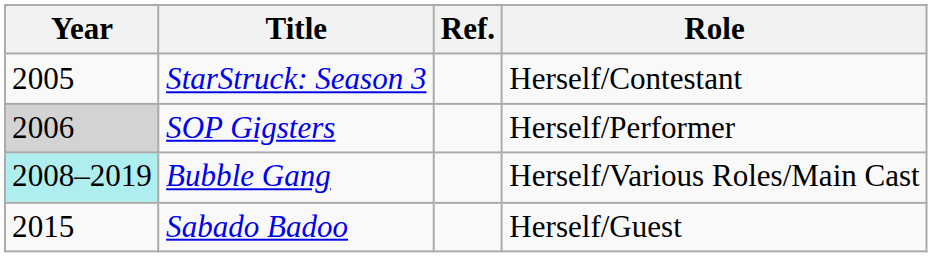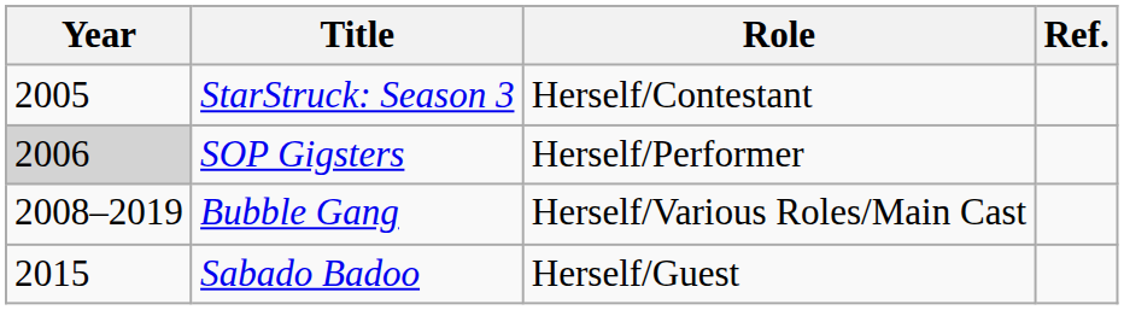columns swapped: Role <-> Ref.
Bubble Gang | Year: paleturquoise background -> no background
